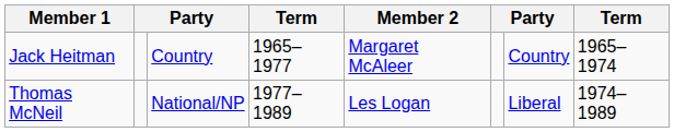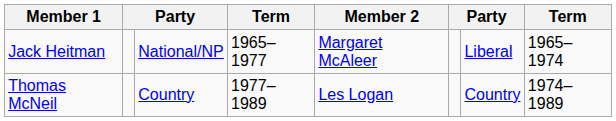Jack Heitman | column 3: Country -> National/NP
Jack Heitman | column 7: Country -> Liberal
Thomas McNeil | column 3: National/NP -> Country
Thomas McNeil | column 7: Liberal -> Country
